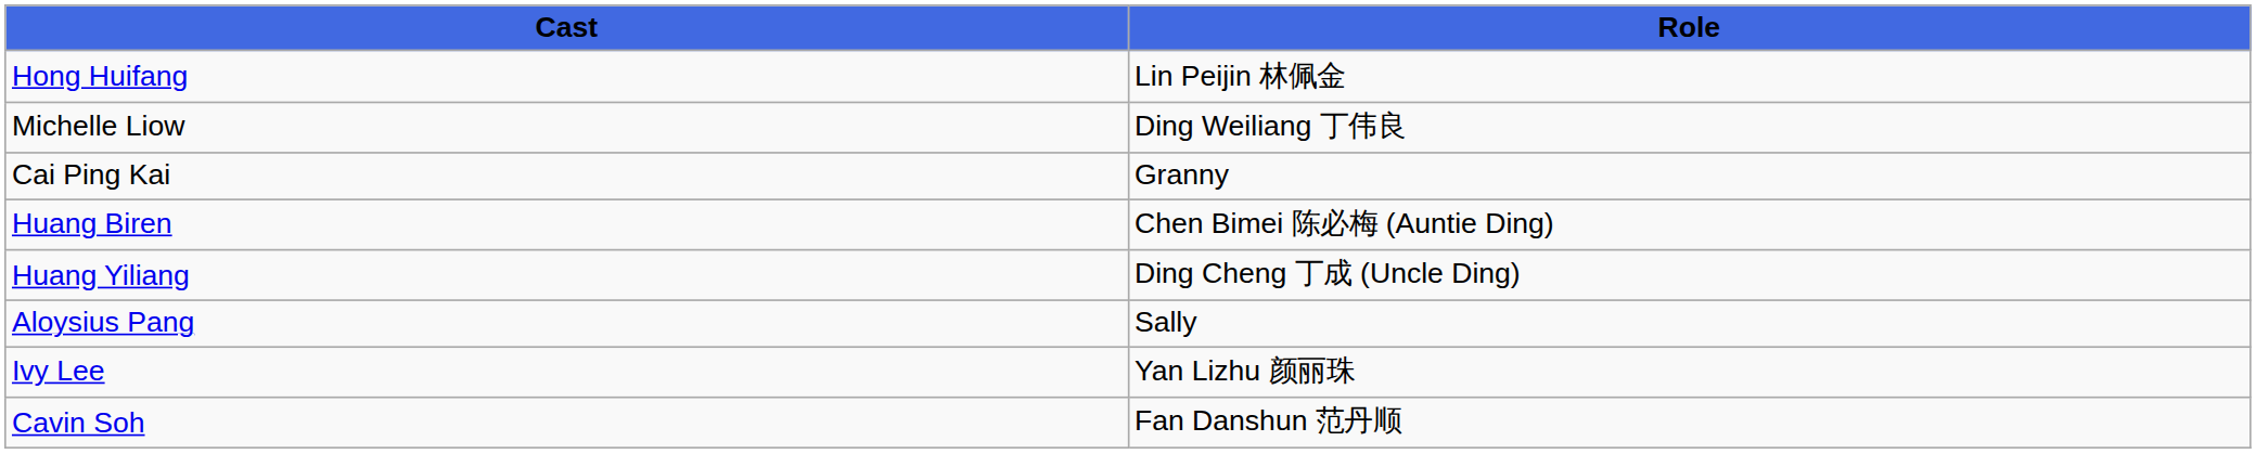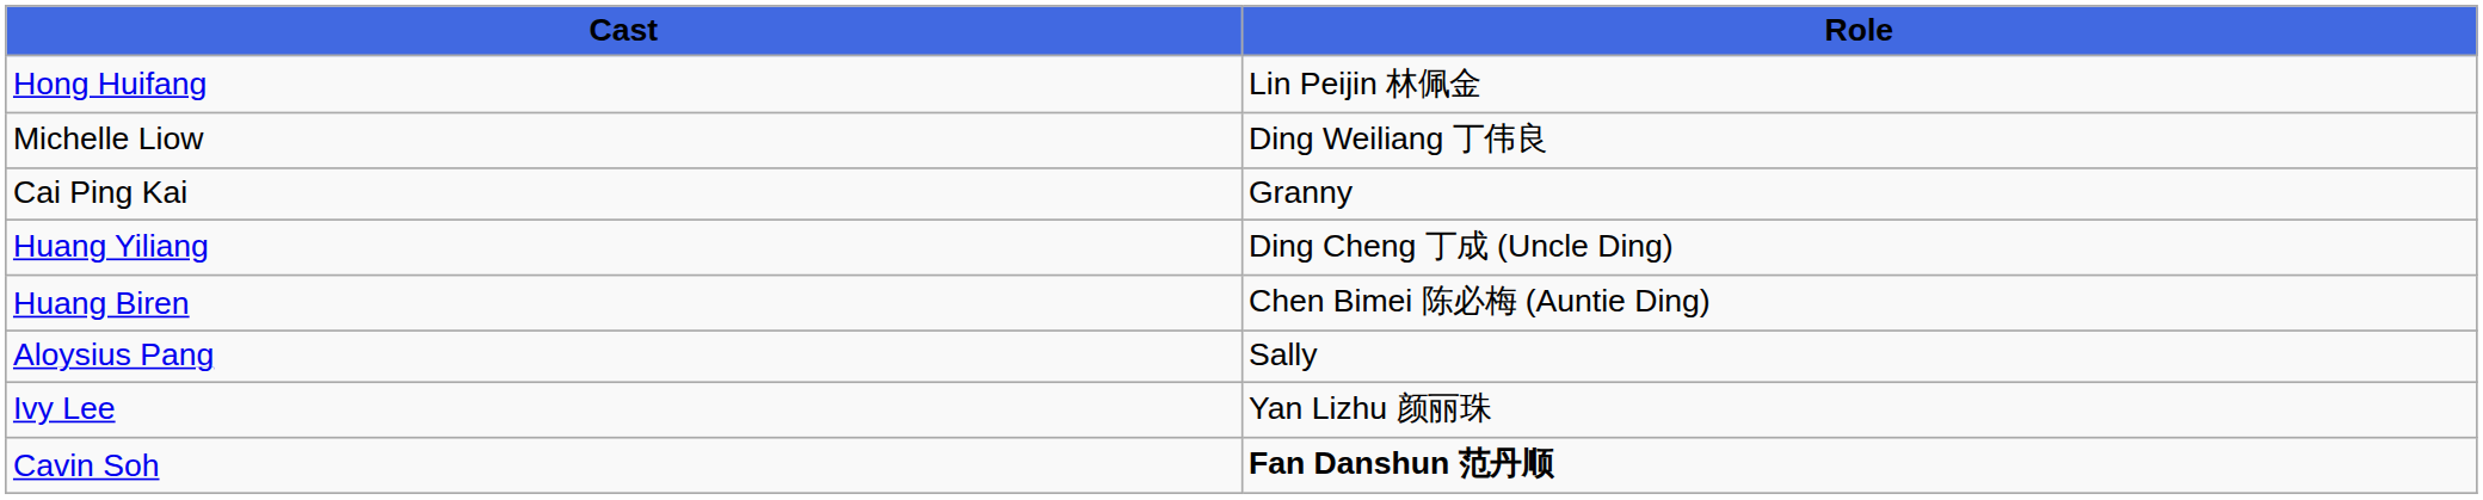rows swapped: Huang Yiliang <-> Huang Biren
Cavin Soh | Role: normal -> bold
